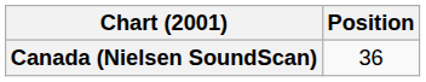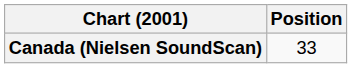Canada (Nielsen SoundScan) | Position: 36 -> 33
